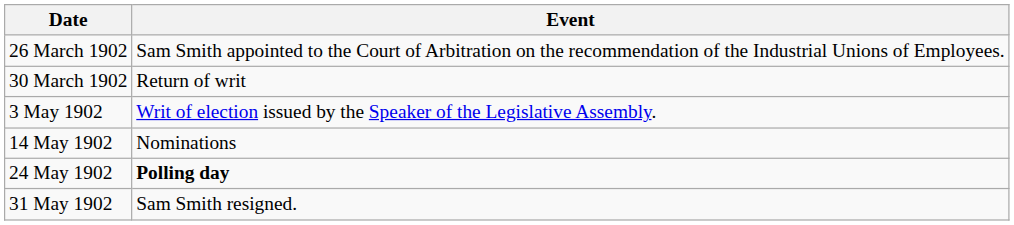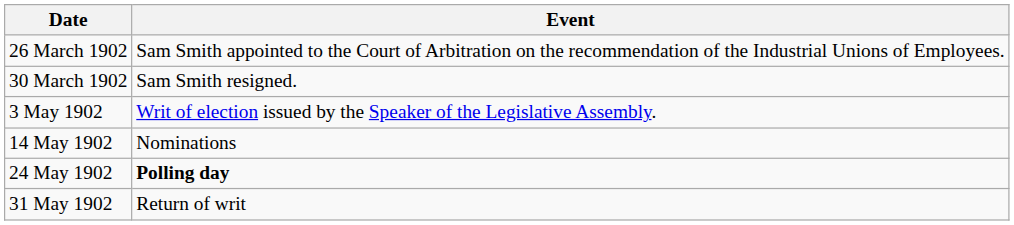30 March 1902 | Event: Return of writ -> Sam Smith resigned.
31 May 1902 | Event: Sam Smith resigned. -> Return of writ
